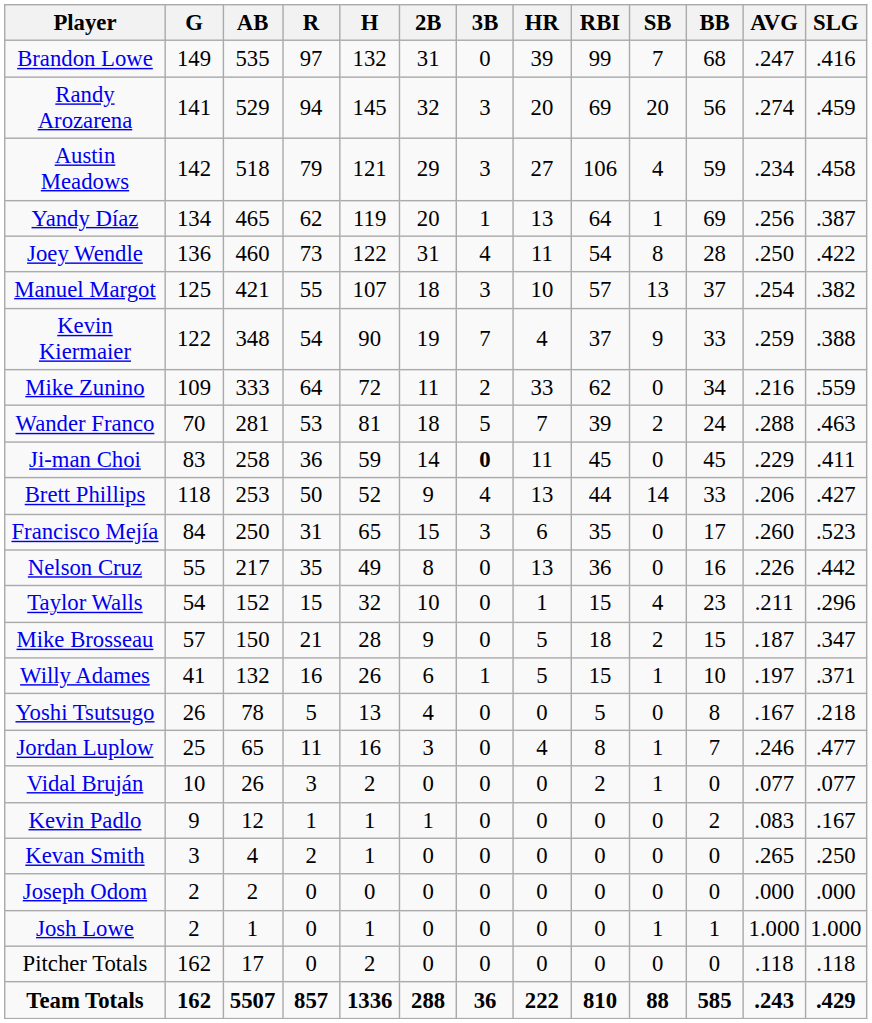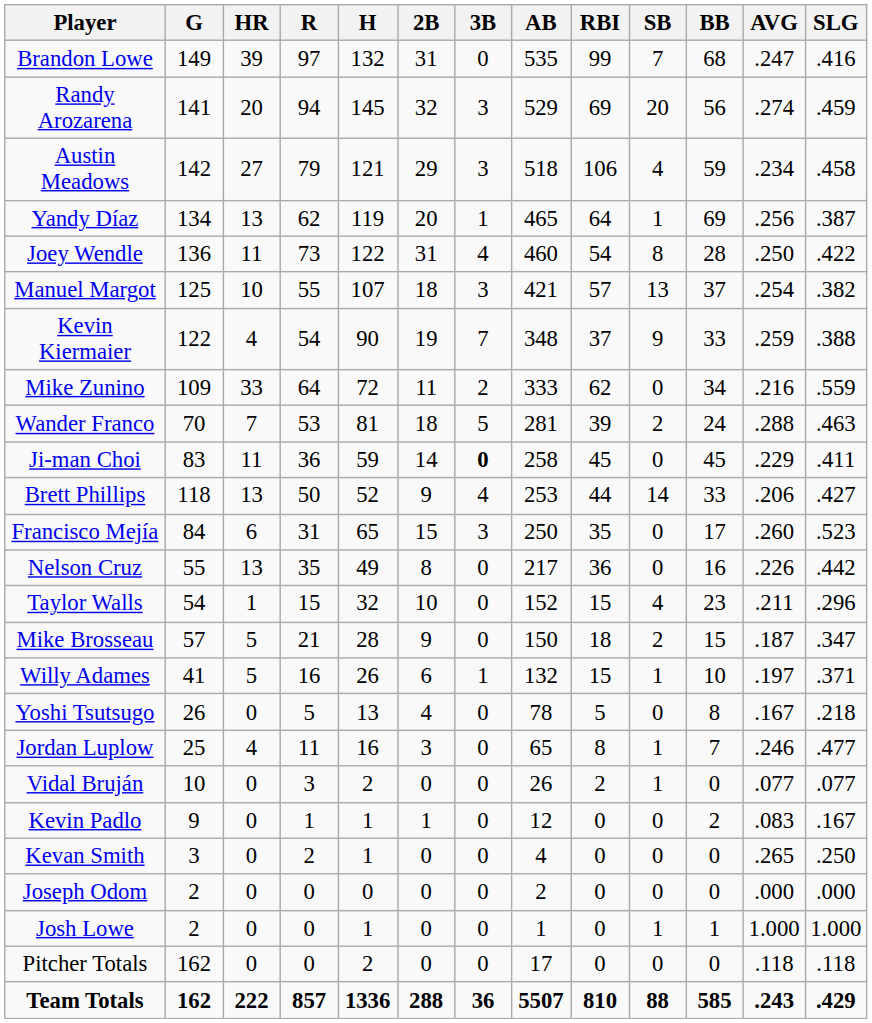columns swapped: AB <-> HR
